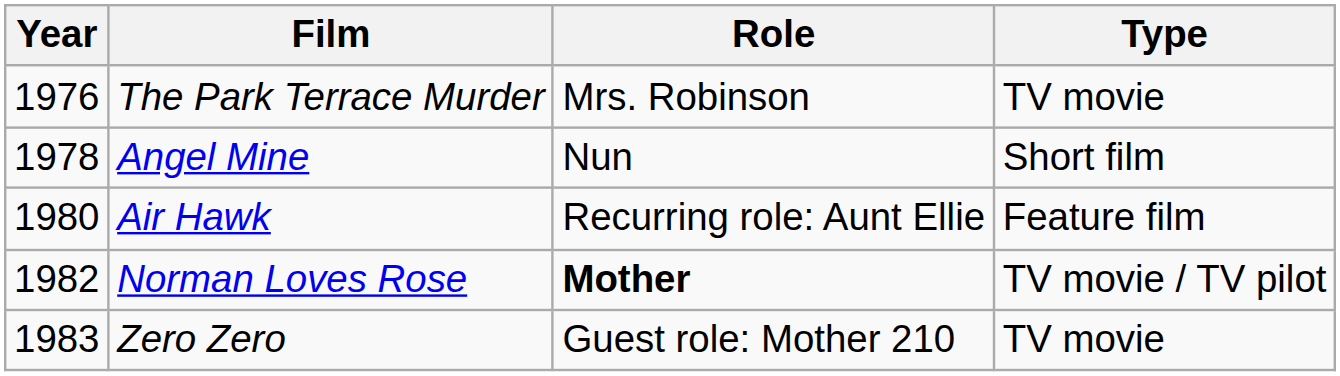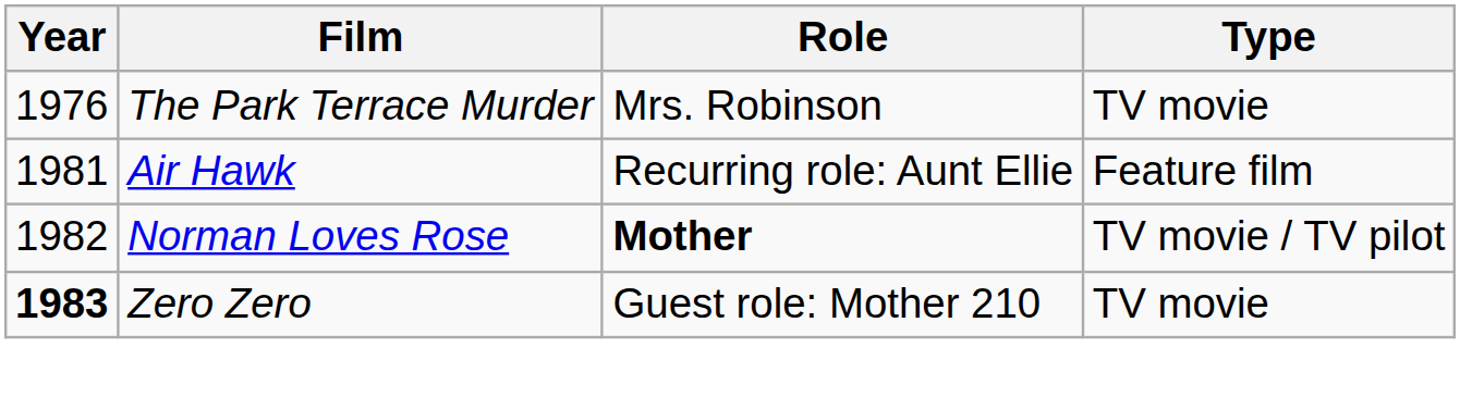- row: 1978 | Angel Mine | Nun | Short film
Air Hawk | Year: 1980 -> 1981
Zero Zero | Year: normal -> bold
